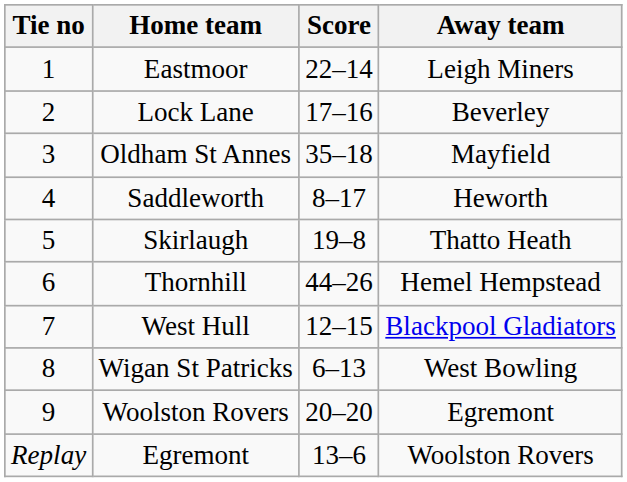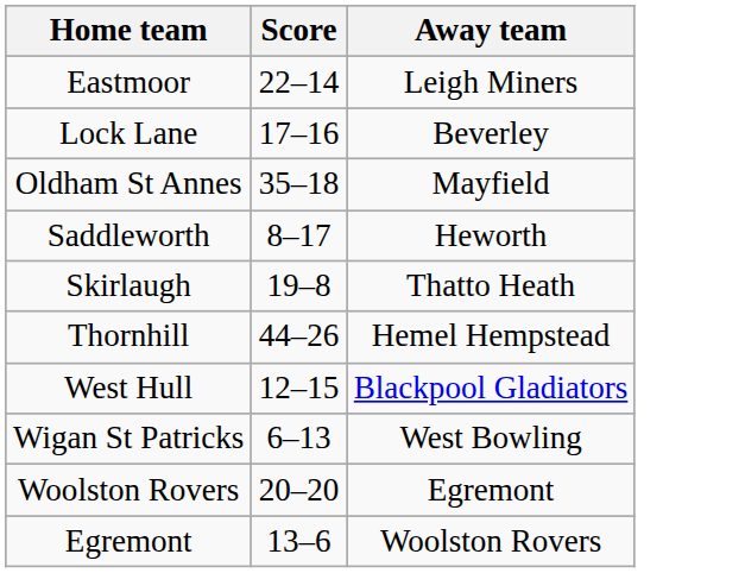- column: Tie no | 1 | 2 | 3 | 4 | 5 | 6 | 7 | 8 | 9 | Replay
